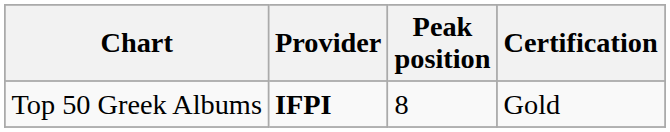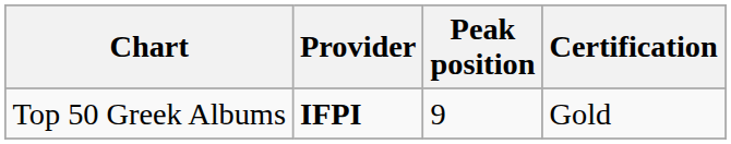Top 50 Greek Albums | Peak position: 8 -> 9
